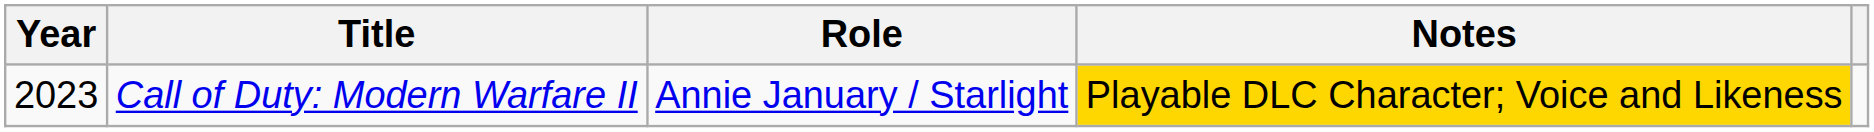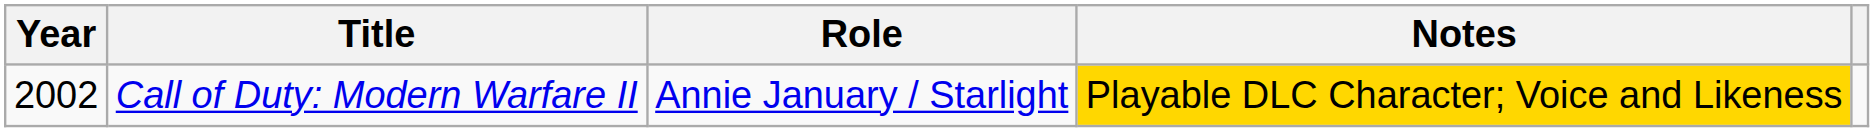Call of Duty: Modern Warfare II | Year: 2023 -> 2002
